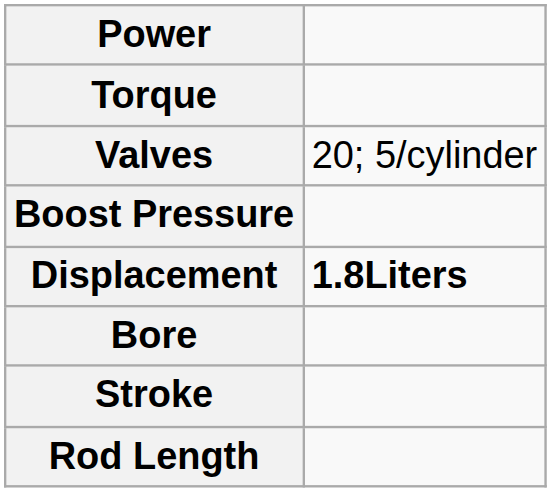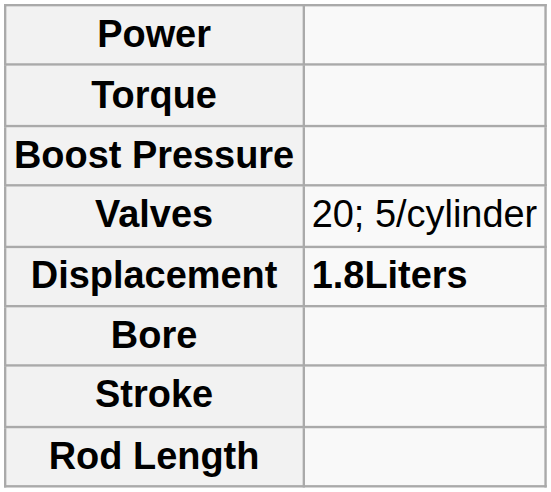rows swapped: Boost Pressure <-> Valves
